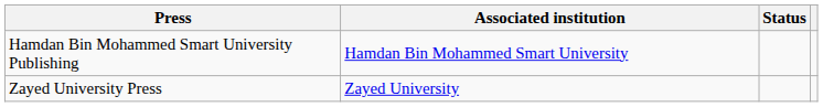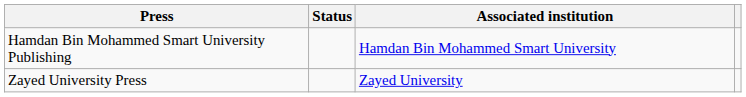columns swapped: Associated institution <-> Status
